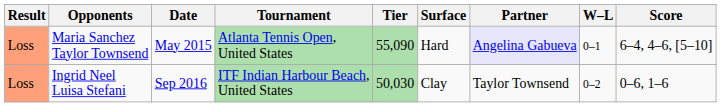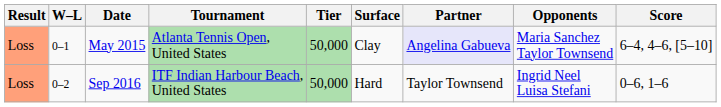columns swapped: W–L <-> Opponents
May 2015 | Tier: 55,090 -> 50,000
May 2015 | Surface: Hard -> Clay
Sep 2016 | Tier: 50,030 -> 50,000
Sep 2016 | Surface: Clay -> Hard
